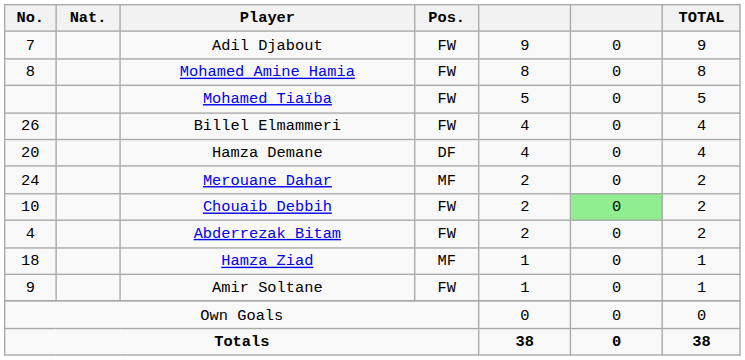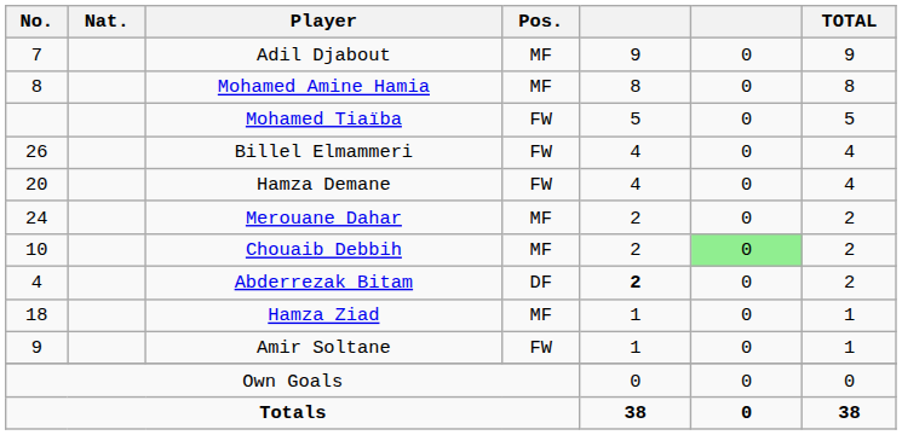Adil Djabout | Pos.: FW -> MF
Mohamed Amine Hamia | Pos.: FW -> MF
Hamza Demane | Pos.: DF -> FW
Chouaib Debbih | Pos.: FW -> MF
Abderrezak Bitam | Pos.: FW -> DF
Abderrezak Bitam | column 5: normal -> bold
